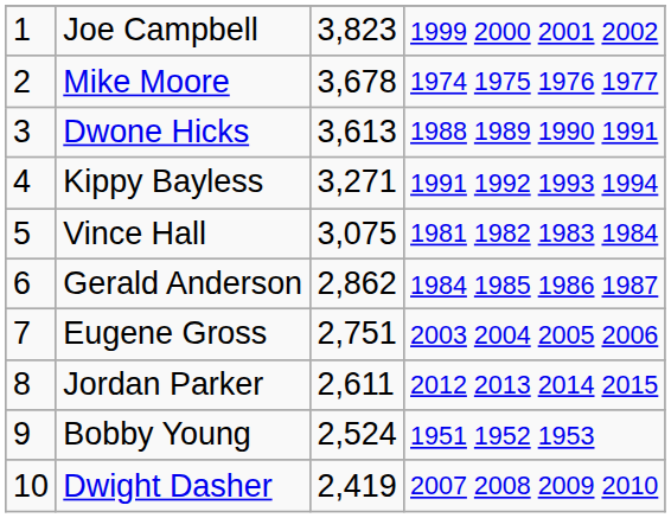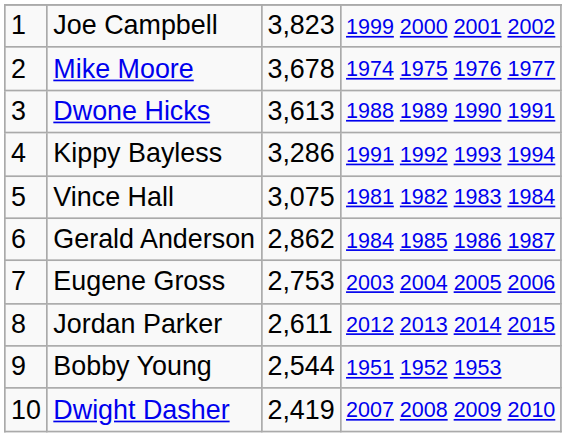Kippy Bayless | column 3: 3,271 -> 3,286
Eugene Gross | column 3: 2,751 -> 2,753
Bobby Young | column 3: 2,524 -> 2,544
